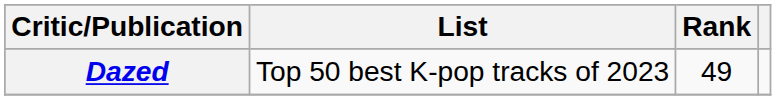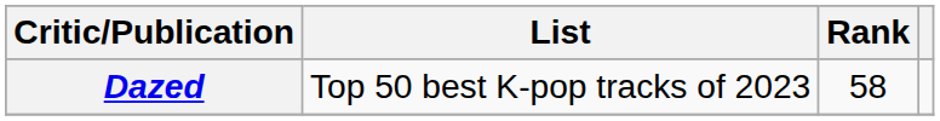Dazed | Rank: 49 -> 58
